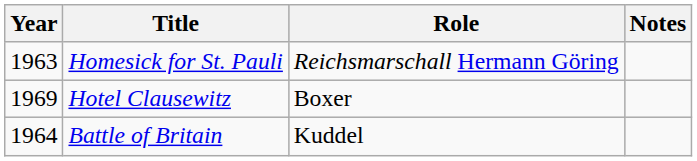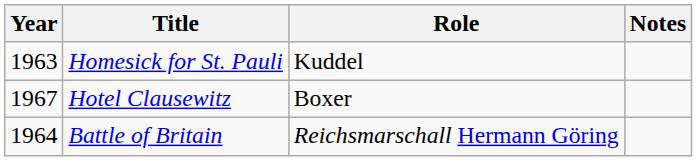Homesick for St. Pauli | Role: Reichsmarschall Hermann Göring -> Kuddel
Hotel Clausewitz | Year: 1969 -> 1967
Battle of Britain | Role: Kuddel -> Reichsmarschall Hermann Göring
